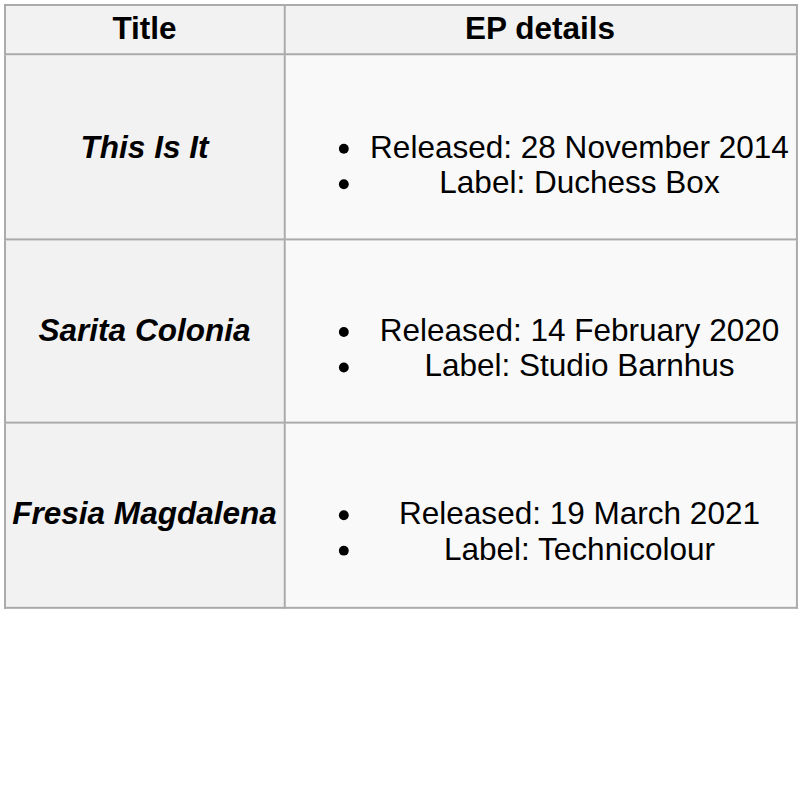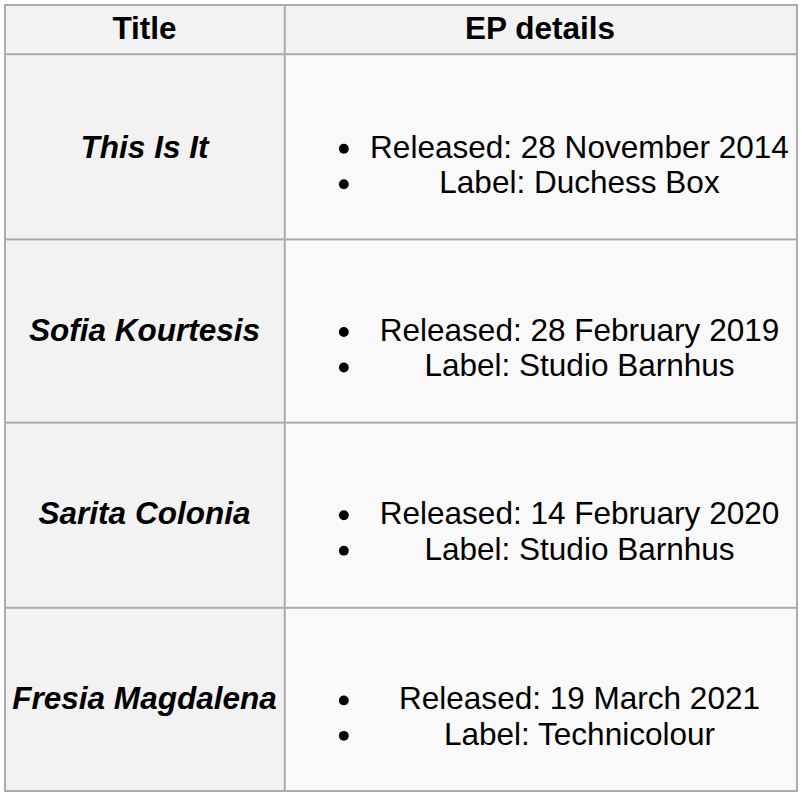+ row: Sofia Kourtesis | Released: 28 February 2019 Label: Studio Barnhus
